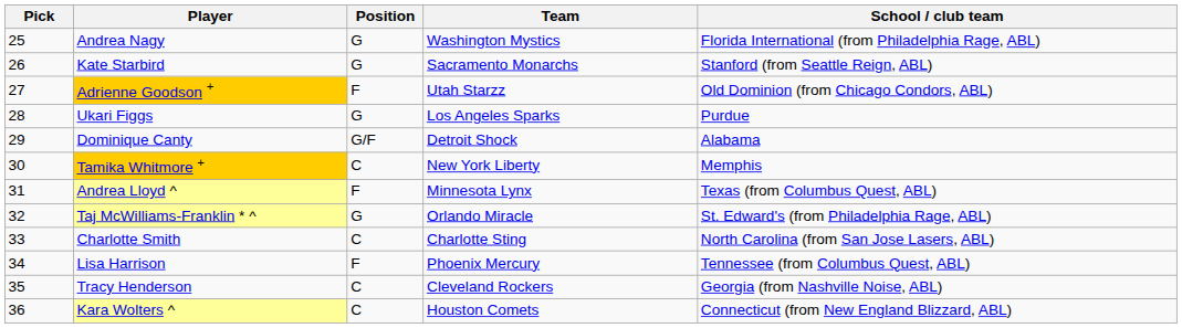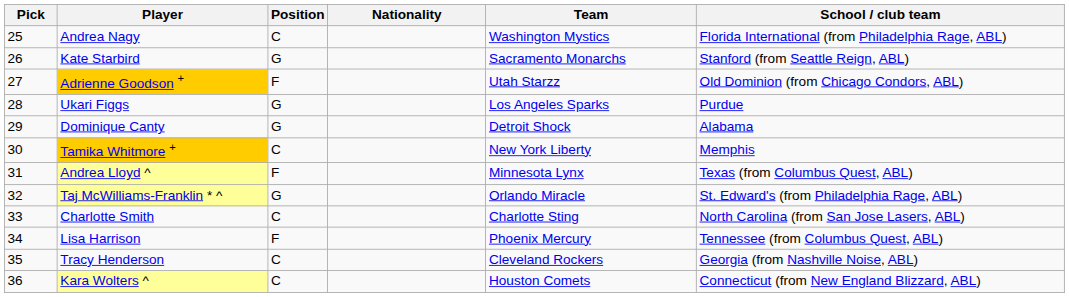+ column: Nationality
Andrea Nagy | Position: G -> C
Dominique Canty | Position: G/F -> G
